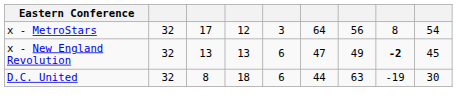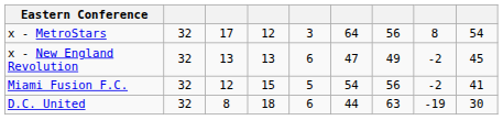x - New England Revolution | column 8: bold -> normal
+ row: Miami Fusion F.C. | 32 | 12 | 15 | 5 | 54 | 56 | -2 | 41
